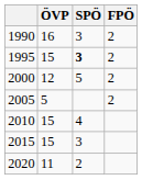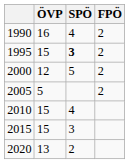1990 | SPÖ: 3 -> 4
2020 | ÖVP: 11 -> 13
